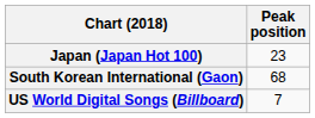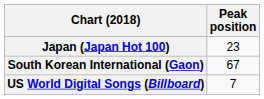South Korean International (Gaon) | Peak position: 68 -> 67
